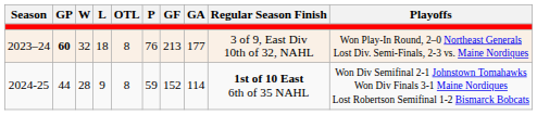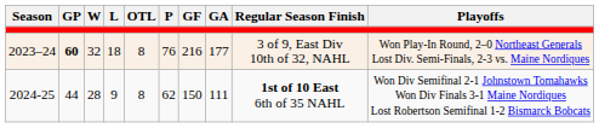2023–24 | GF: 213 -> 216
2024-25 | P: 59 -> 62
2024-25 | GF: 152 -> 150
2024-25 | GA: 114 -> 111
